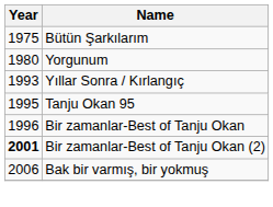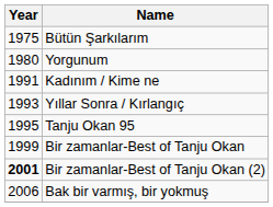+ row: 1991 | Kadınım / Kime ne
Bir zamanlar-Best of Tanju Okan | Year: 1996 -> 1999
